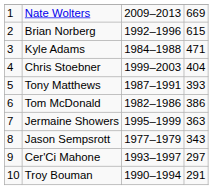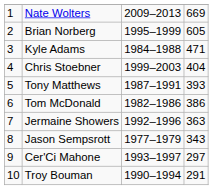Brian Norberg | column 3: 1992–1996 -> 1995–1999
Brian Norberg | column 4: 615 -> 605
Jermaine Showers | column 3: 1995–1999 -> 1992–1996
